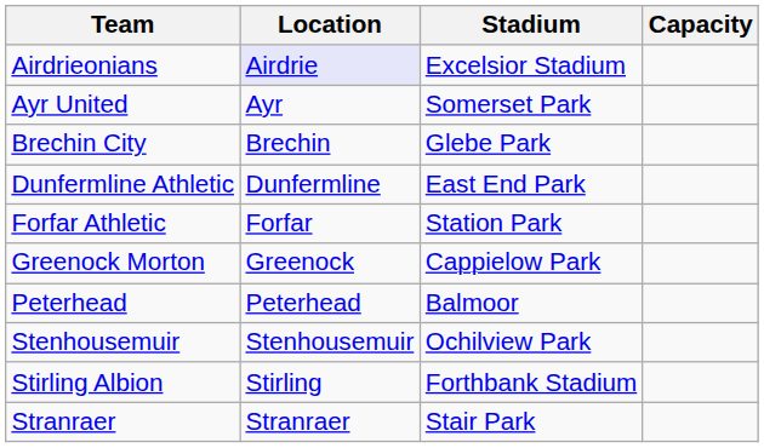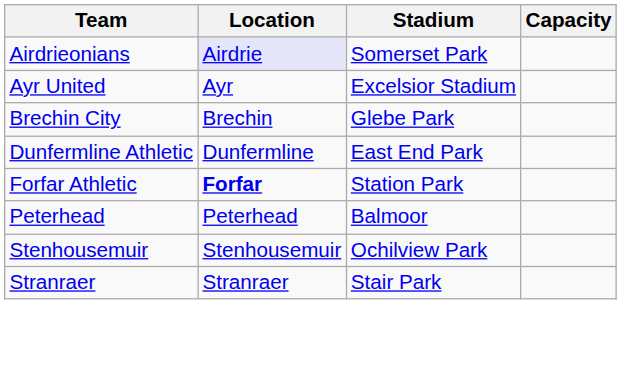Airdrieonians | Stadium: Excelsior Stadium -> Somerset Park
Ayr United | Stadium: Somerset Park -> Excelsior Stadium
Forfar Athletic | Location: normal -> bold
- row: Greenock Morton | Greenock | Cappielow Park
- row: Stirling Albion | Stirling | Forthbank Stadium
